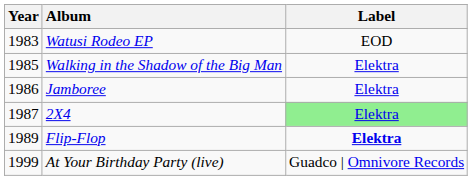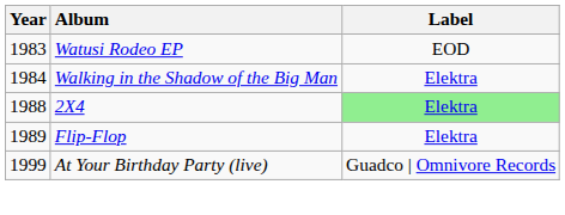Walking in the Shadow of the Big Man | Year: 1985 -> 1984
- row: 1986 | Jamboree | Elektra
2X4 | Year: 1987 -> 1988
Flip-Flop | Label: bold -> normal
